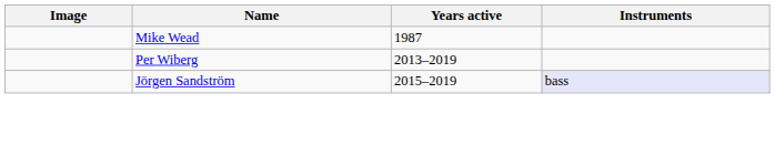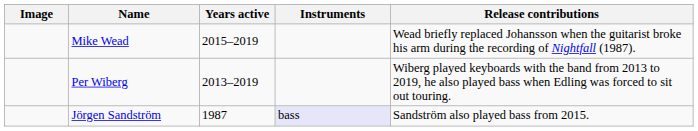+ column: Release contributions | Wead briefly replaced Johansson when the guitarist broke his arm during the recording of Nightfall (1987). | Wiberg played keyboards with the band from 2013 to 2019, he also played bass when Edling was forced to sit out touring. | Sandström also played bass from 2015.
Mike Wead | Years active: 1987 -> 2015–2019
Jörgen Sandström | Years active: 2015–2019 -> 1987
